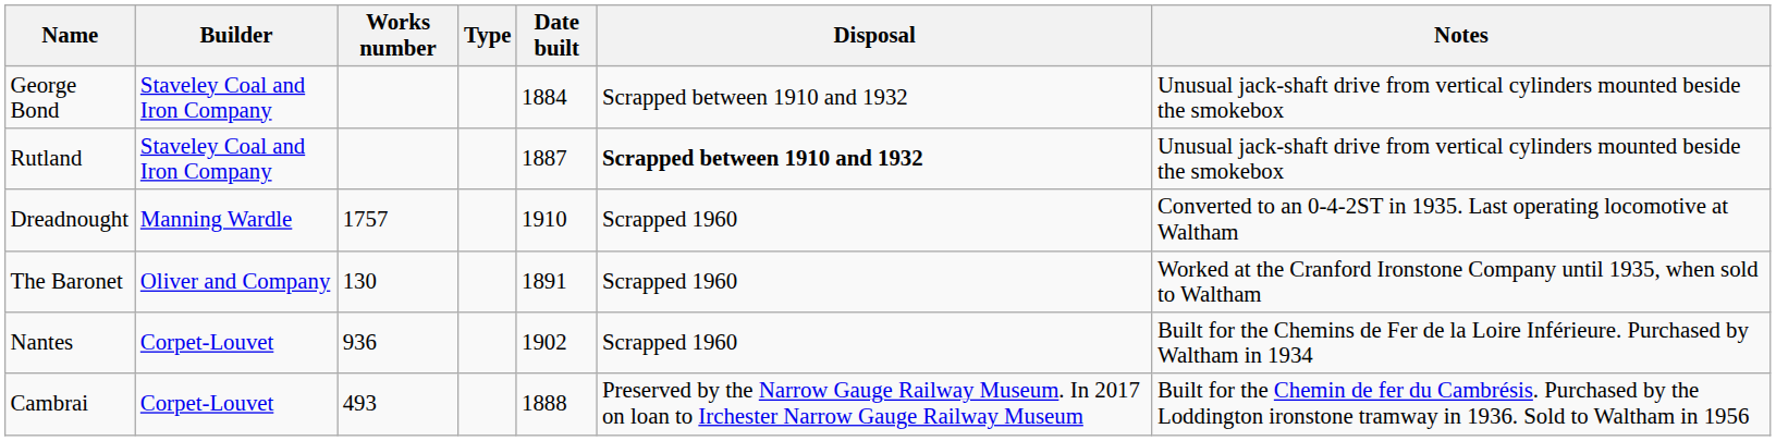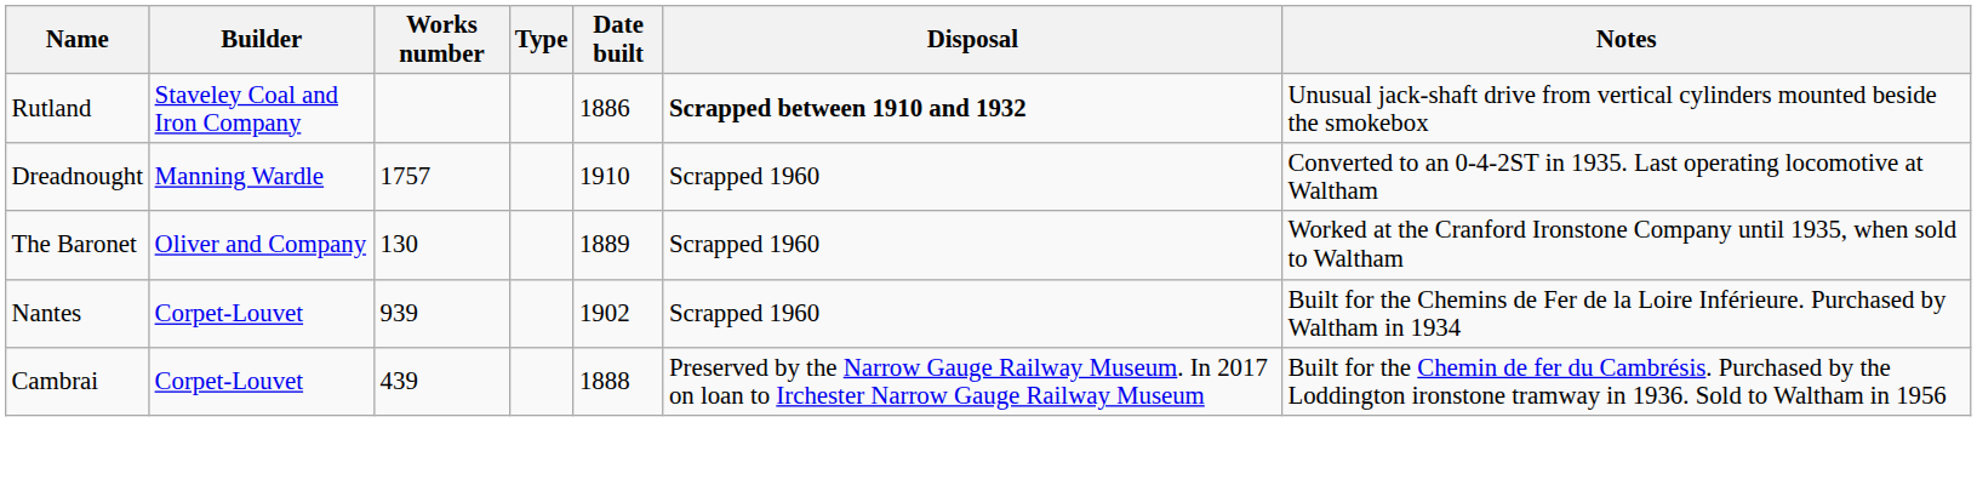- row: George Bond | Staveley Coal and Iron Company | 1884 | Scrapped between 1910 and 1932 | Unusual jack-shaft drive from vertical cylinders mounted beside the smokebox
Rutland | Date built: 1887 -> 1886
The Baronet | Date built: 1891 -> 1889
Nantes | Works number: 936 -> 939
Cambrai | Works number: 493 -> 439
